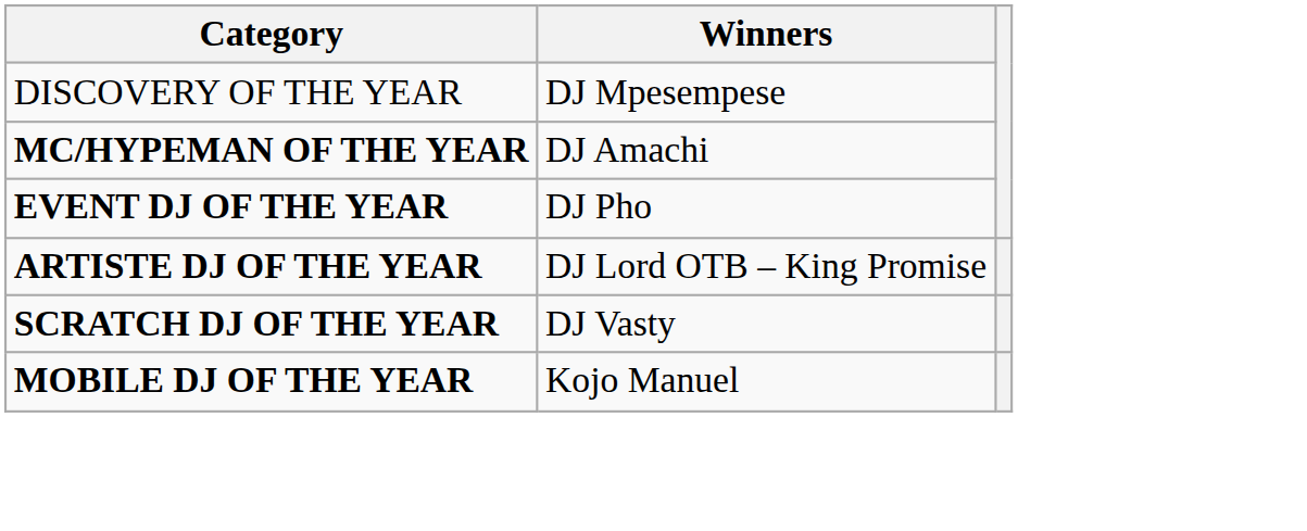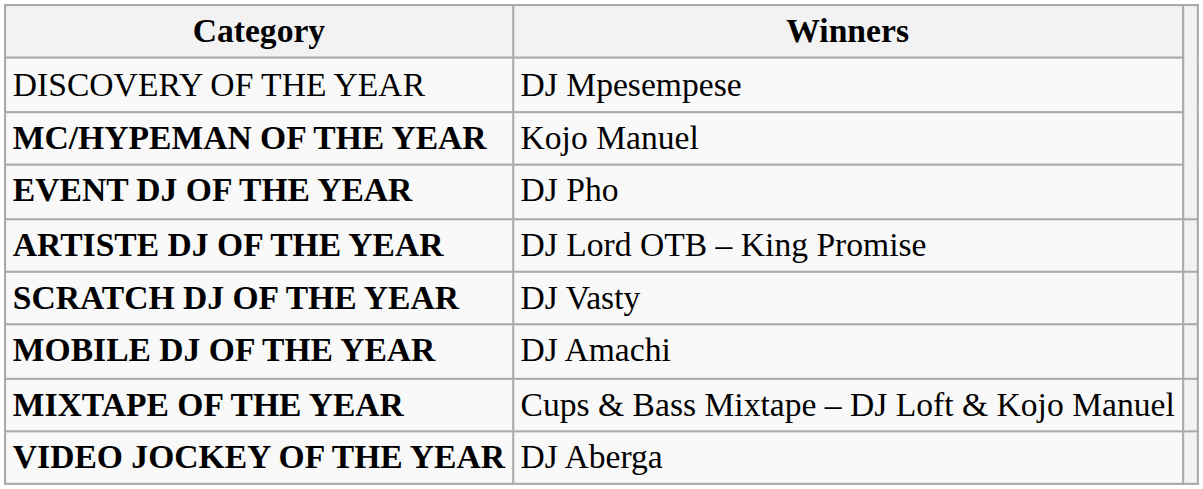MC/HYPEMAN OF THE YEAR | Winners: DJ Amachi -> Kojo Manuel
MOBILE DJ OF THE YEAR | Winners: Kojo Manuel -> DJ Amachi
+ row: MIXTAPE OF THE YEAR | Cups & Bass Mixtape – DJ Loft & Kojo Manuel
+ row: VIDEO JOCKEY OF THE YEAR | DJ Aberga
